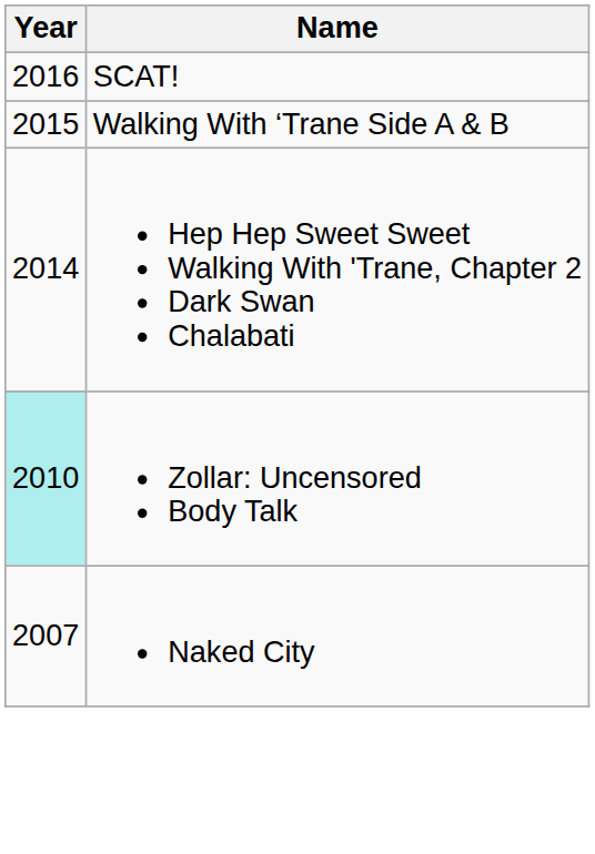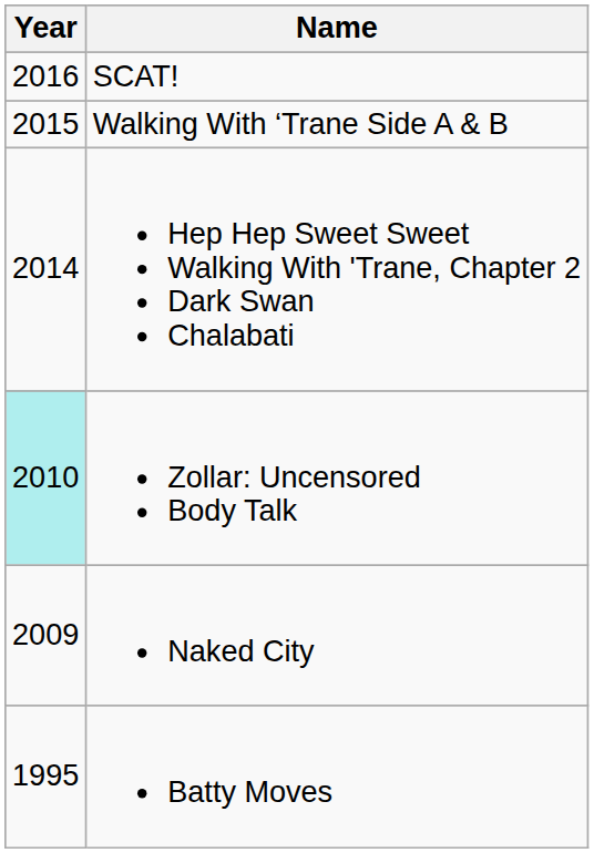Naked City | Year: 2007 -> 2009
+ row: 1995 | Batty Moves
